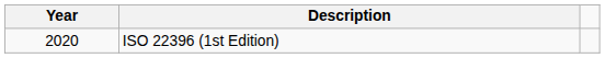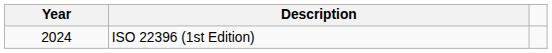ISO 22396 (1st Edition) | Year: 2020 -> 2024
